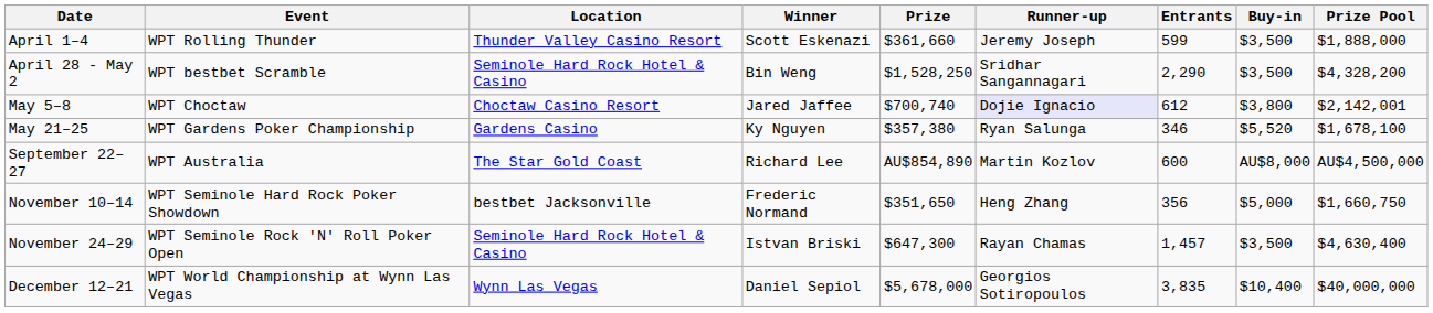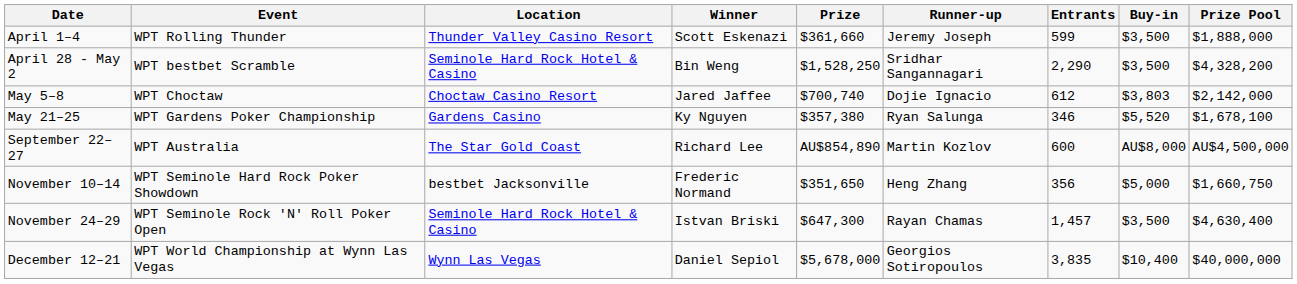May 5–8 | Runner-up: lavender background -> no background
May 5–8 | Buy-in: $3,800 -> $3,803
May 5–8 | Prize Pool: $2,142,001 -> $2,142,000
